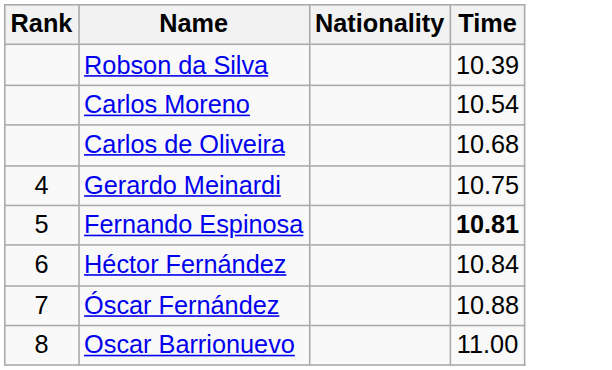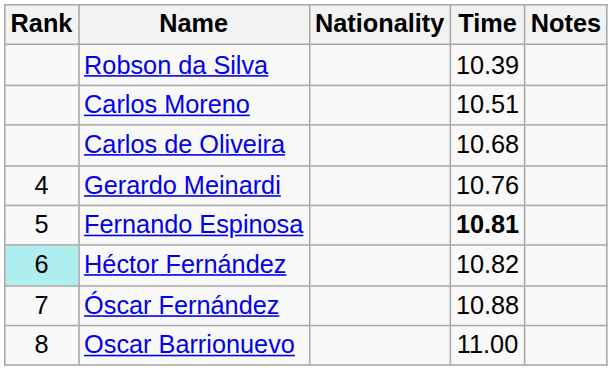+ column: Notes
Carlos Moreno | Time: 10.54 -> 10.51
Gerardo Meinardi | Time: 10.75 -> 10.76
Héctor Fernández | Rank: no background -> paleturquoise background
Héctor Fernández | Time: 10.84 -> 10.82
